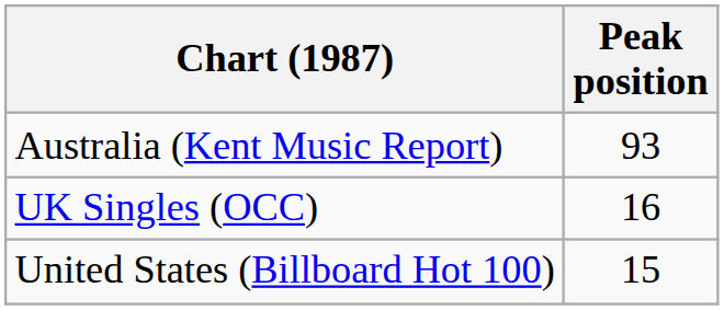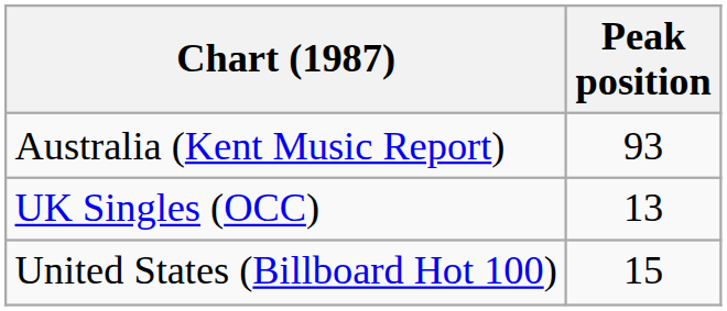UK Singles (OCC) | Peak position: 16 -> 13
